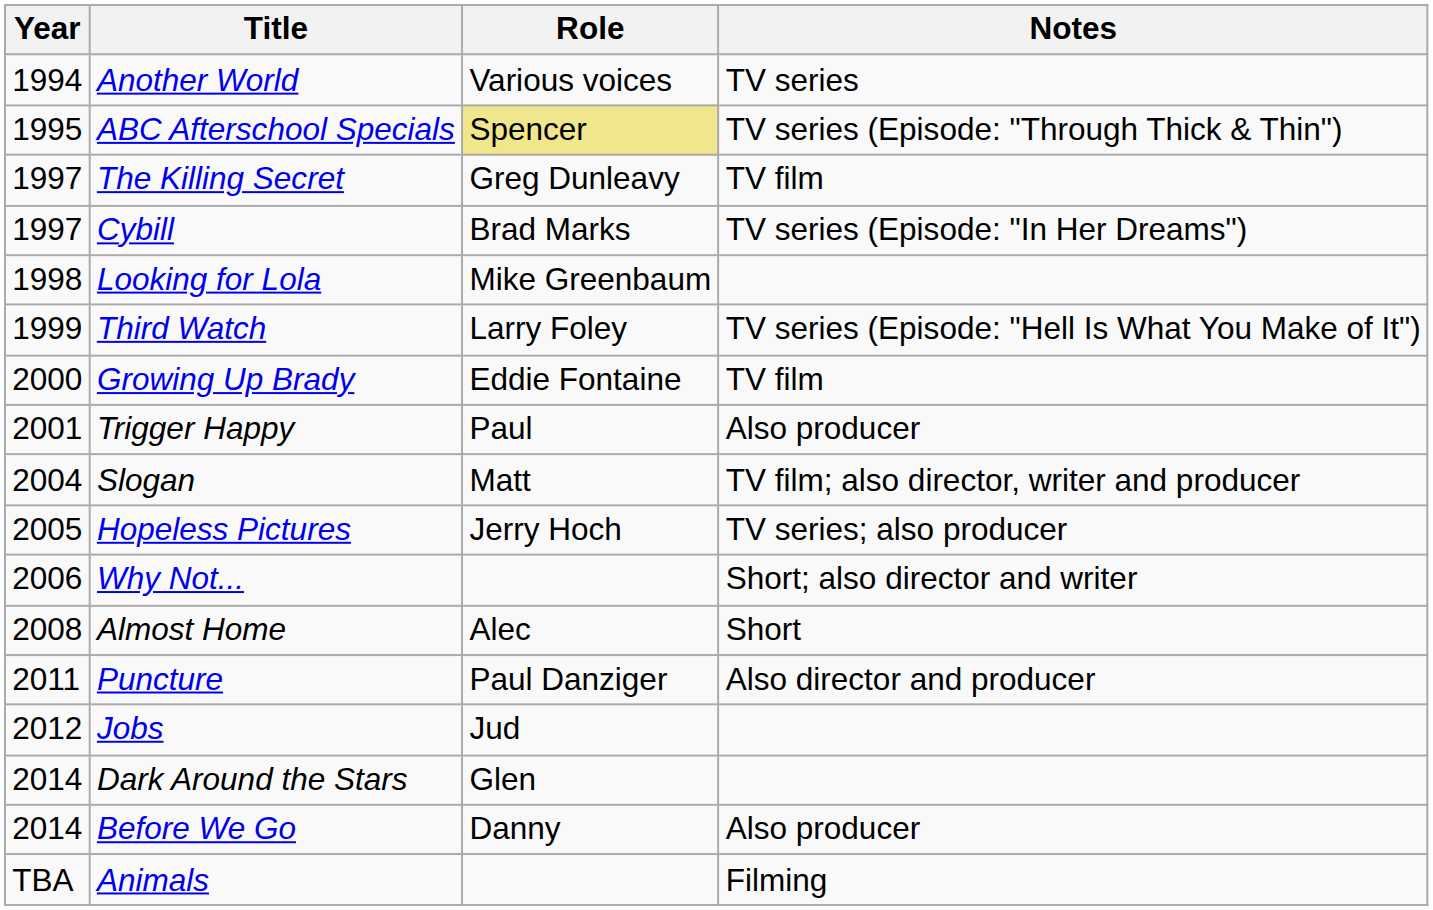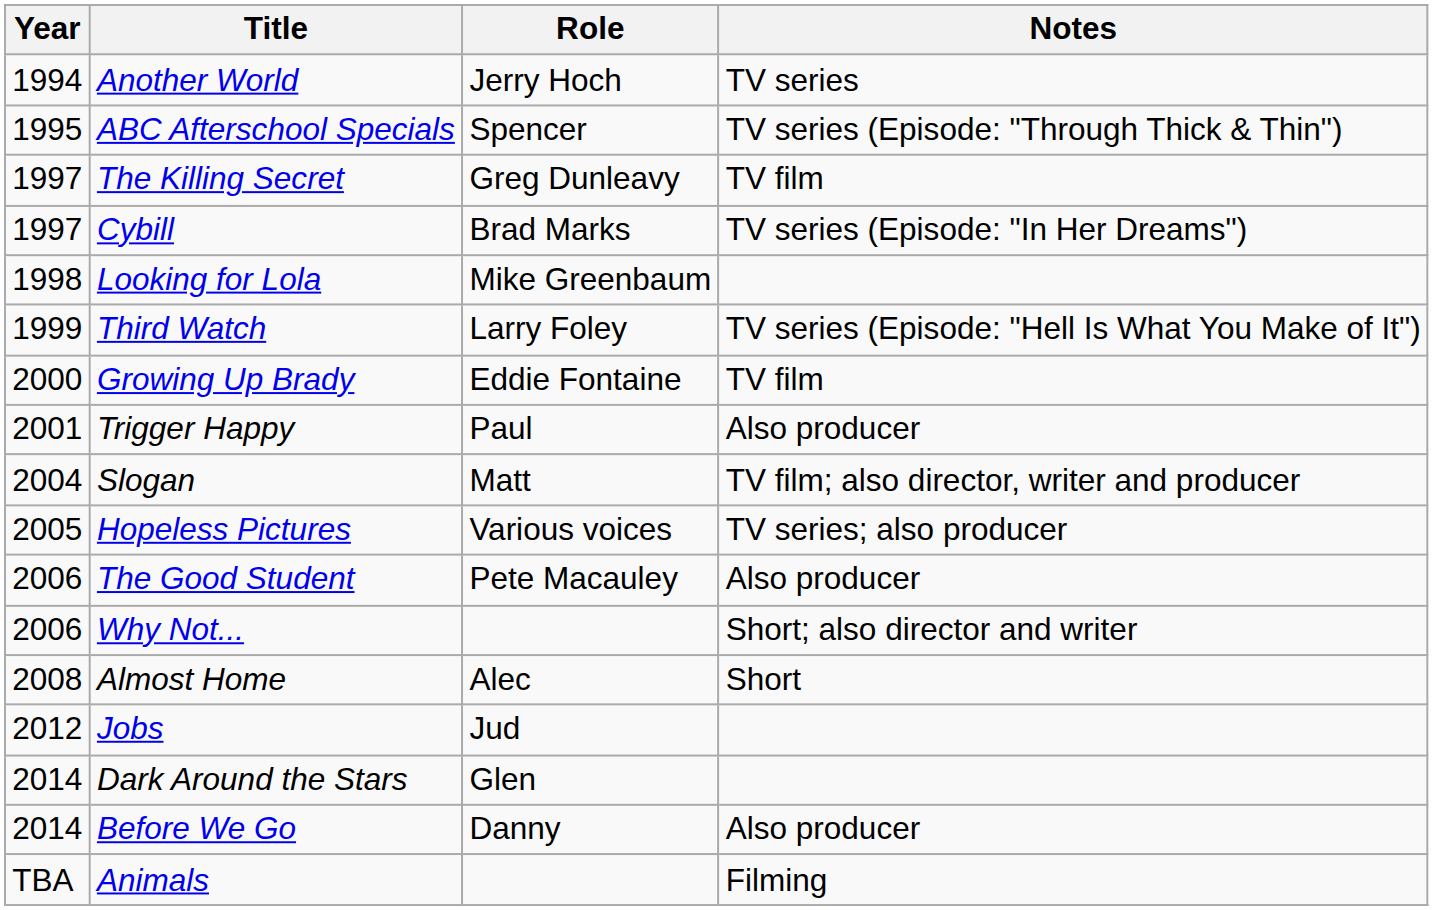Another World | Role: Various voices -> Jerry Hoch
ABC Afterschool Specials | Role: khaki background -> no background
Hopeless Pictures | Role: Jerry Hoch -> Various voices
+ row: 2006 | The Good Student | Pete Macauley | Also producer
- row: 2011 | Puncture | Paul Danziger | Also director and producer
